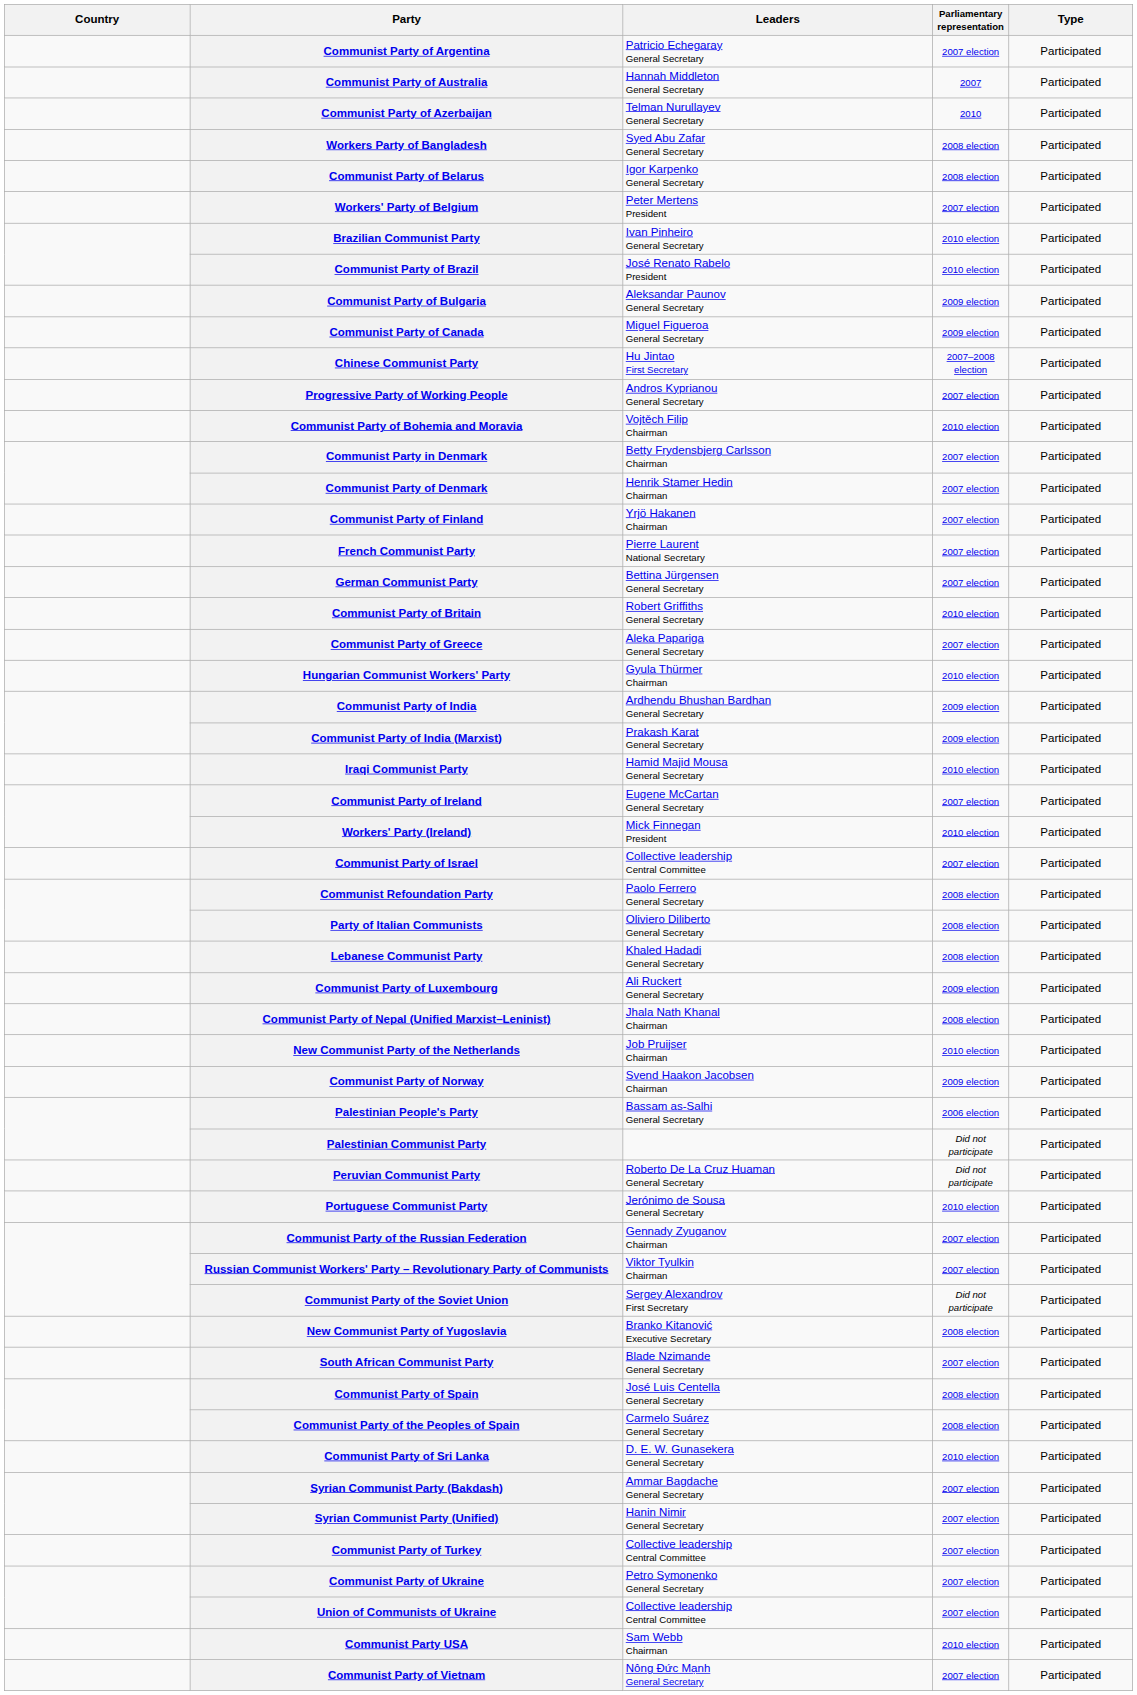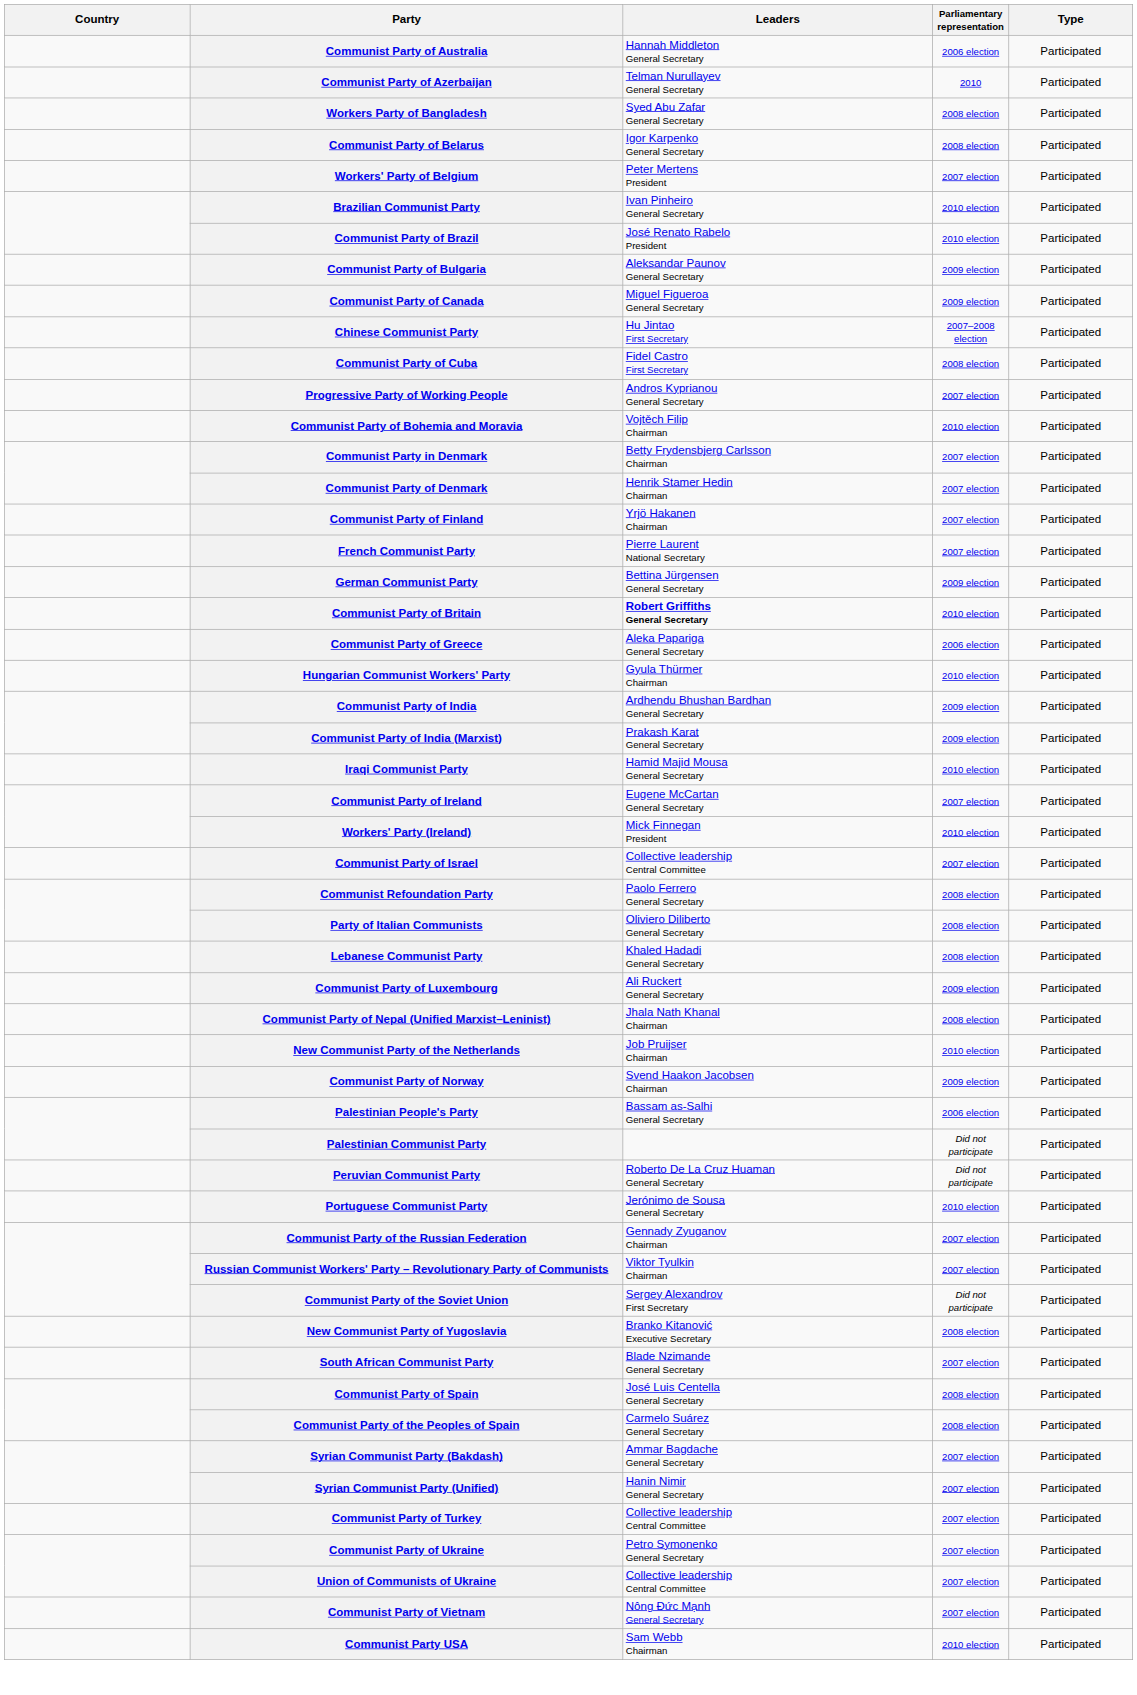- row: Communist Party of Argentina | Patricio Echegaray General Secretary | 2007 election | Participated
Communist Party of Australia | Parliamentary representation: 2007 -> 2006 election
+ row: Communist Party of Cuba | Fidel Castro First Secretary | 2008 election | Participated
German Communist Party | Parliamentary representation: 2007 election -> 2009 election
Communist Party of Britain | Leaders: normal -> bold
Communist Party of Greece | Parliamentary representation: 2007 election -> 2006 election
- row: Communist Party of Sri Lanka | D. E. W. Gunasekera General Secretary | 2010 election | Participated
rows swapped: Communist Party USA <-> Communist Party of Vietnam
